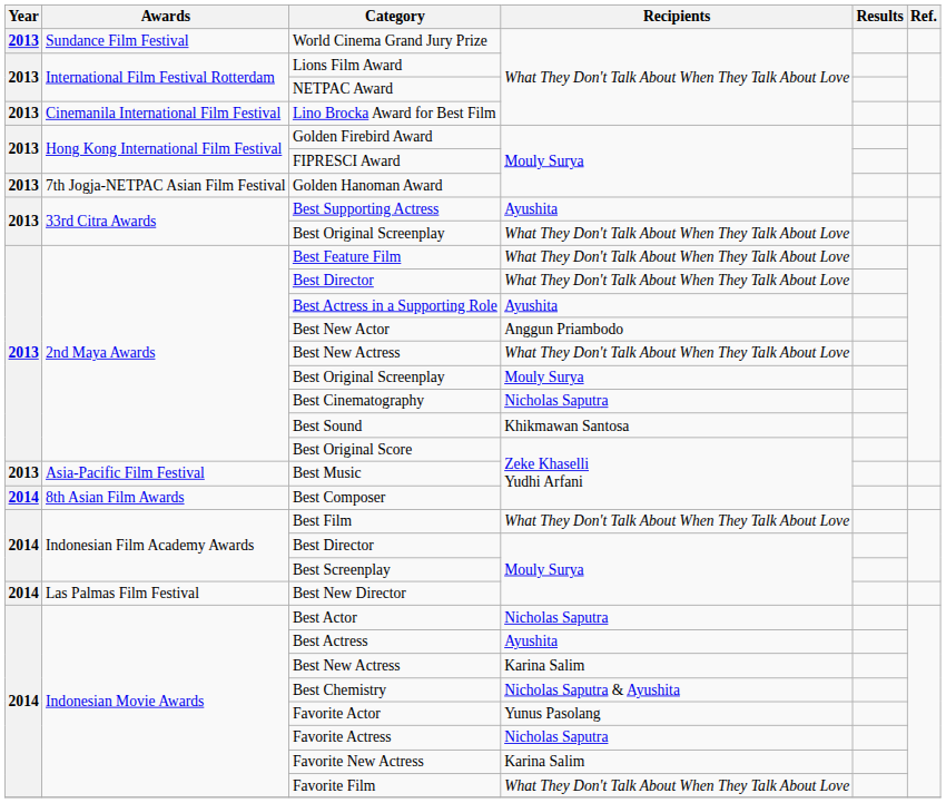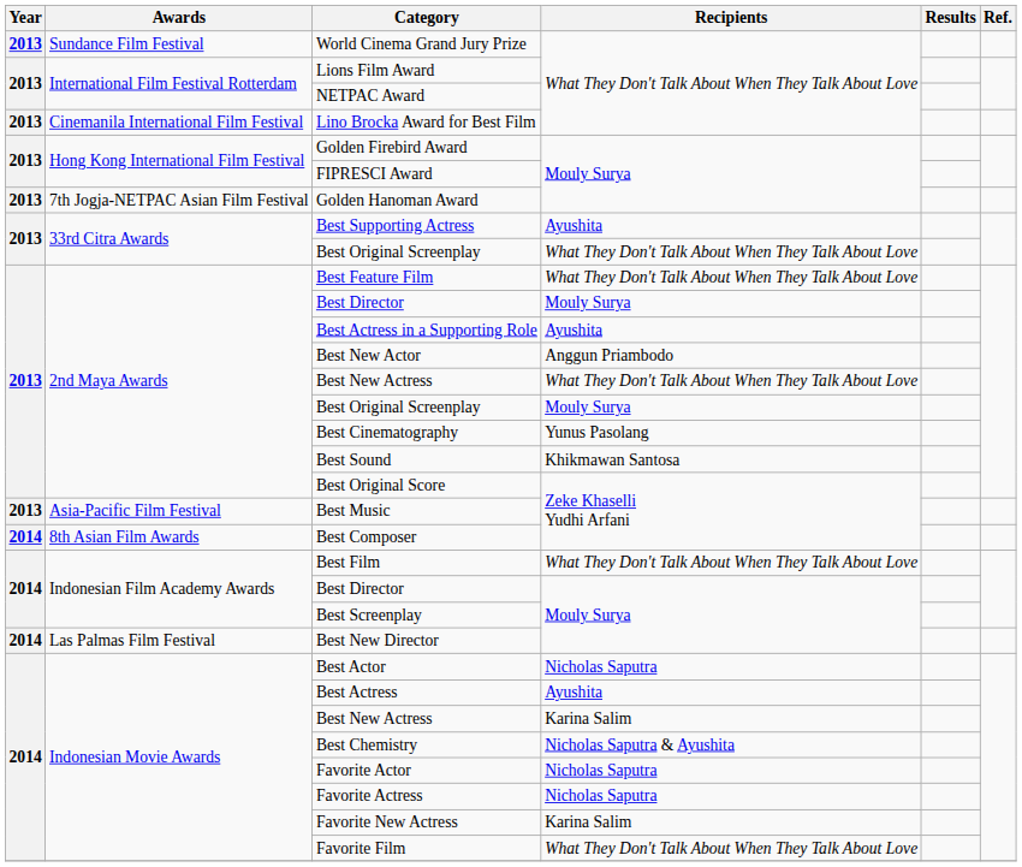2nd Maya Awards / Best Director | Recipients: What They Don't Talk About When They Talk About Love -> Mouly Surya
Best Cinematography | Recipients: Nicholas Saputra -> Yunus Pasolang
Favorite Actor | Recipients: Yunus Pasolang -> Nicholas Saputra
